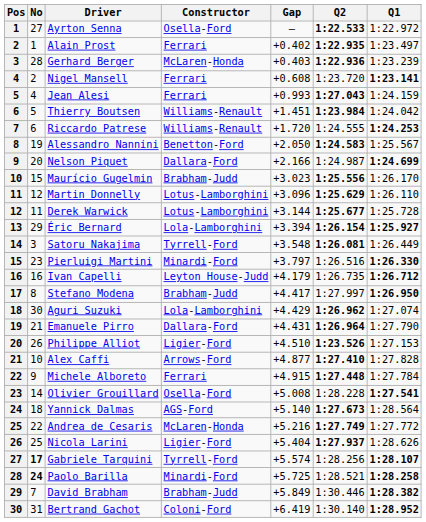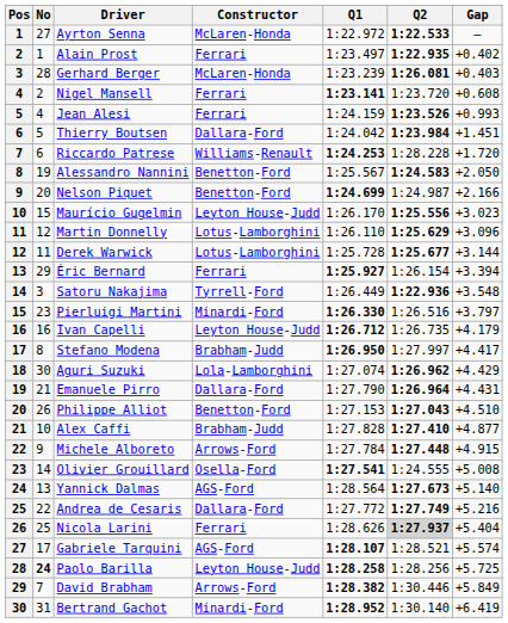columns swapped: Q1 <-> Gap
Ayrton Senna | Constructor: Osella-Ford -> McLaren-Honda
Gerhard Berger | Q2: 1:22.936 -> 1:26.081
Jean Alesi | Q2: 1:27.043 -> 1:23.526
Thierry Boutsen | Constructor: Williams-Renault -> Dallara-Ford
Riccardo Patrese | Q2: 1:24.555 -> 1:28.228
Nelson Piquet | Constructor: Dallara-Ford -> Benetton-Ford
Maurício Gugelmin | Constructor: Brabham-Judd -> Leyton House-Judd
Éric Bernard | Constructor: Lola-Lamborghini -> Ferrari
Éric Bernard | Q2: bold -> normal
Satoru Nakajima | Q2: 1:26.081 -> 1:22.936
Philippe Alliot | Constructor: Ligier-Ford -> Benetton-Ford
Philippe Alliot | Q2: 1:23.526 -> 1:27.043
Alex Caffi | Constructor: Arrows-Ford -> Brabham-Judd
Michele Alboreto | Constructor: Ferrari -> Arrows-Ford
Olivier Grouillard | Q2: 1:28.228 -> 1:24.555
Yannick Dalmas | No: 18 -> 13
Andrea de Cesaris | Constructor: McLaren-Honda -> Dallara-Ford
Nicola Larini | Constructor: Ligier-Ford -> Ferrari
Nicola Larini | Q2: no background -> lightgrey background
Gabriele Tarquini | No: bold -> normal
Gabriele Tarquini | Constructor: Tyrrell-Ford -> AGS-Ford
Gabriele Tarquini | Q2: 1:28.256 -> 1:28.521
Paolo Barilla | Constructor: Minardi-Ford -> Leyton House-Judd
Paolo Barilla | Q2: 1:28.521 -> 1:28.256
David Brabham | Constructor: Brabham-Judd -> Arrows-Ford
Bertrand Gachot | Constructor: Coloni-Ford -> Minardi-Ford
